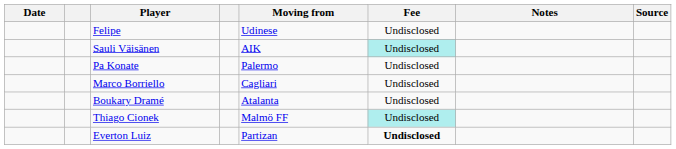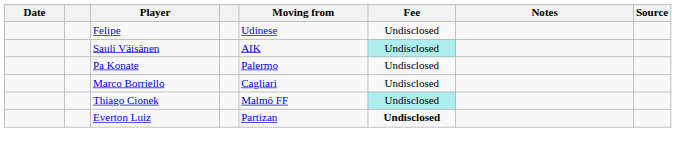- row: Boukary Dramé | Atalanta | Undisclosed
